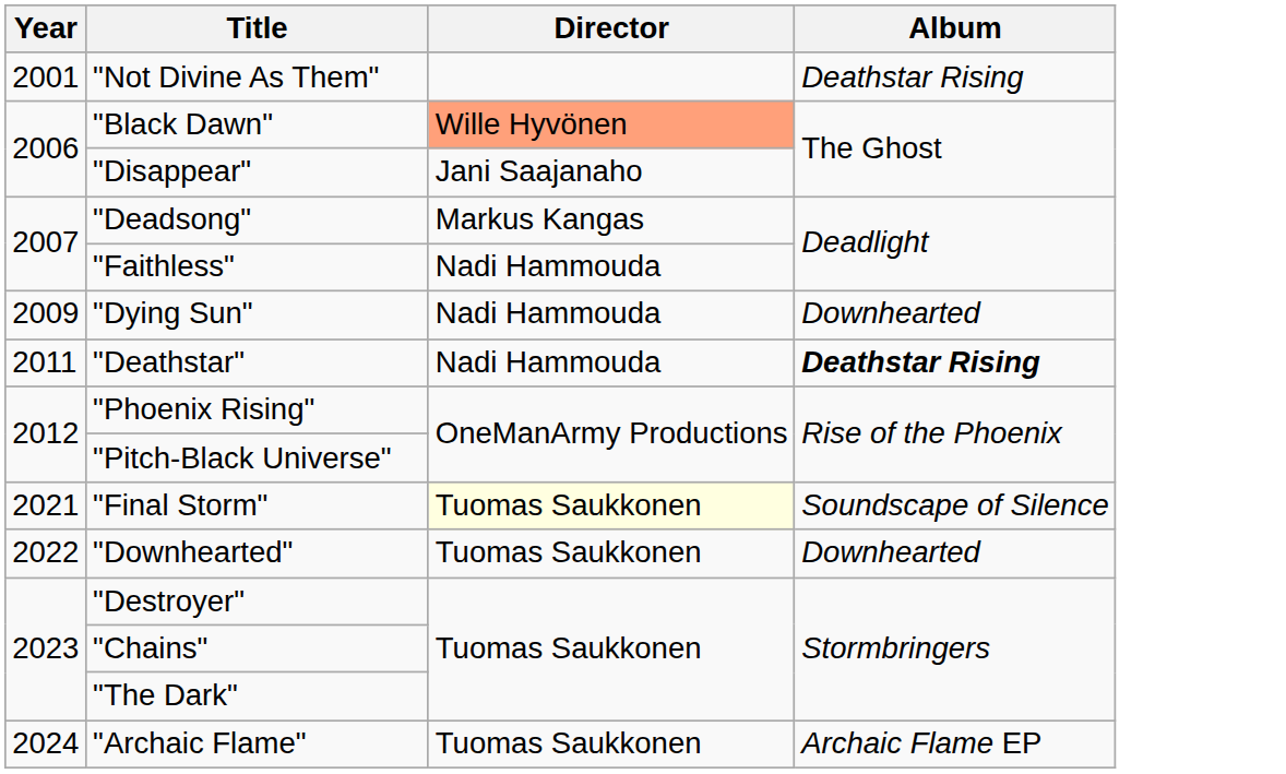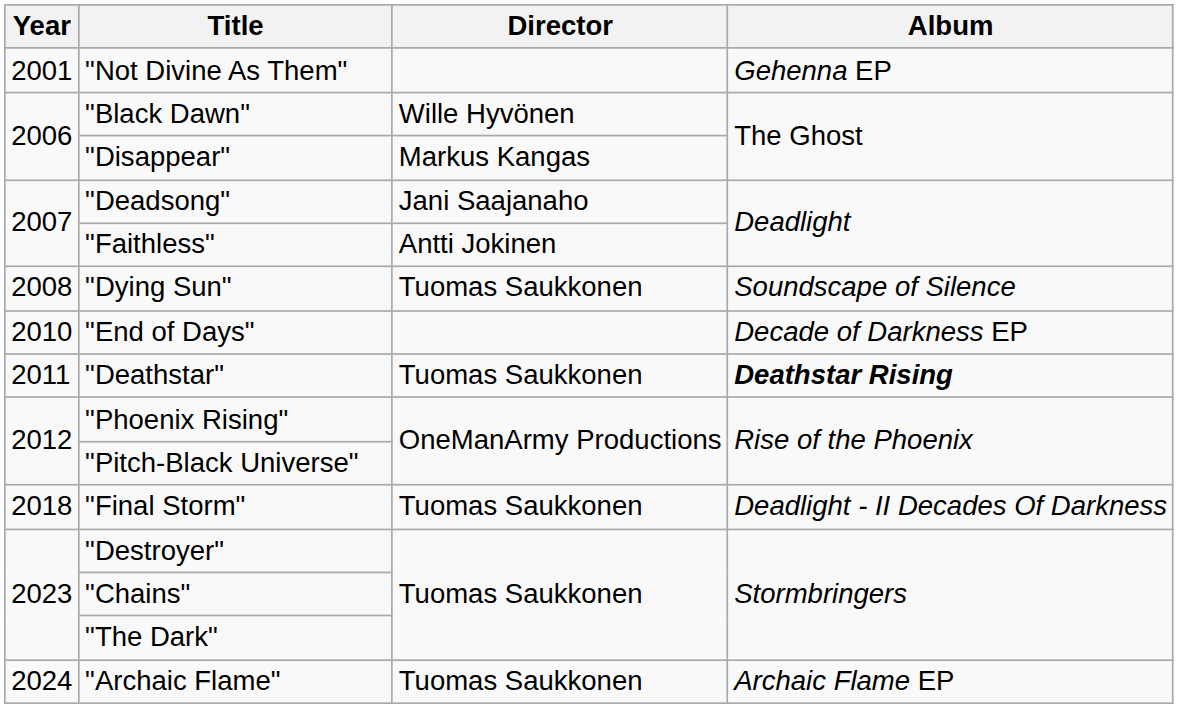"Not Divine As Them" | Album: Deathstar Rising -> Gehenna EP
"Black Dawn" | Director: lightsalmon background -> no background
"Disappear" | Director: Jani Saajanaho -> Markus Kangas
"Deadsong" | Director: Markus Kangas -> Jani Saajanaho
"Faithless" | Director: Nadi Hammouda -> Antti Jokinen
"Dying Sun" | Year: 2009 -> 2008
"Dying Sun" | Director: Nadi Hammouda -> Tuomas Saukkonen
"Dying Sun" | Album: Downhearted -> Soundscape of Silence
+ row: 2010 | "End of Days" | Decade of Darkness EP
"Deathstar" | Director: Nadi Hammouda -> Tuomas Saukkonen
"Final Storm" | Year: 2021 -> 2018
"Final Storm" | Director: lightyellow background -> no background
"Final Storm" | Album: Soundscape of Silence -> Deadlight - II Decades Of Darkness
- row: 2022 | "Downhearted" | Tuomas Saukkonen | Downhearted
